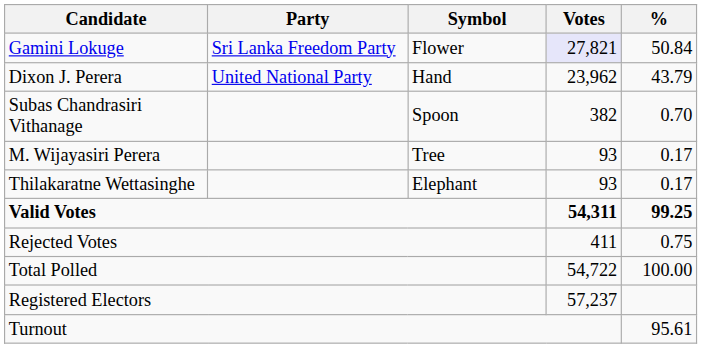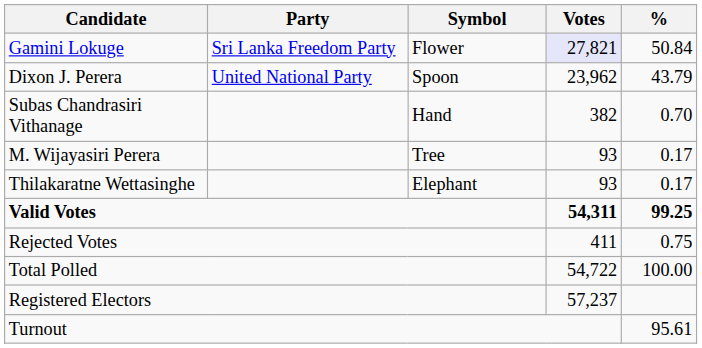Dixon J. Perera | Symbol: Hand -> Spoon
Subas Chandrasiri Vithanage | Symbol: Spoon -> Hand
